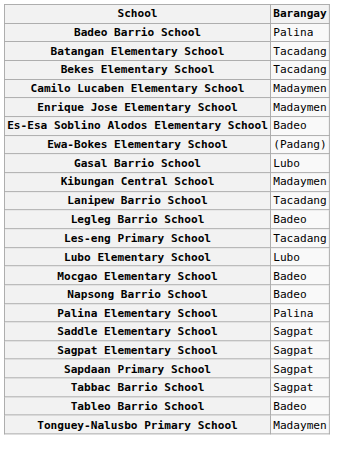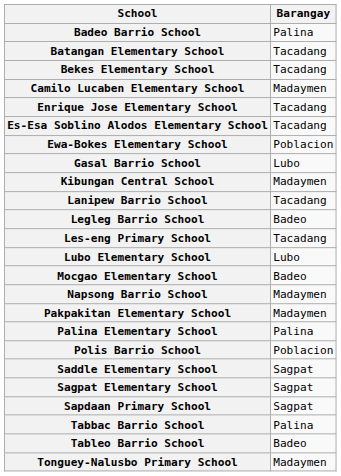Enrique Jose Elementary School | Barangay: Madaymen -> Tacadang
Es-Esa Soblino Alodos Elementary School | Barangay: Badeo -> Tacadang
Ewa-Bokes Elementary School | Barangay: (Padang) -> Poblacion
Napsong Barrio School | Barangay: Badeo -> Madaymen
+ row: Pakpakitan Elementary School | Madaymen
+ row: Polis Barrio School | Poblacion
Tabbac Barrio School | Barangay: Sagpat -> Palina
